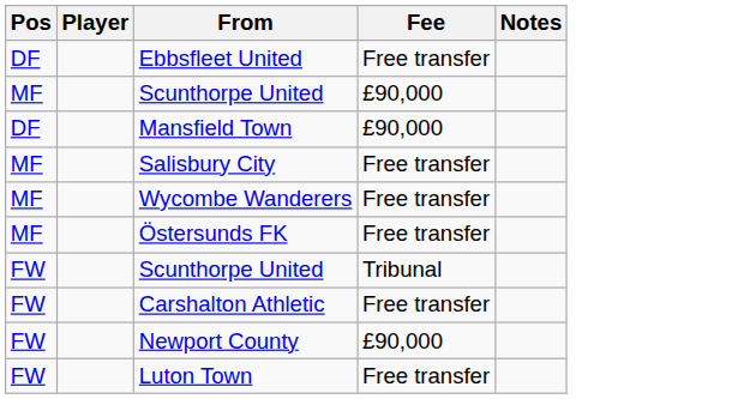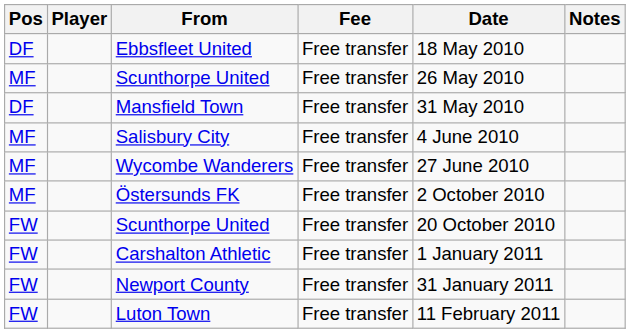+ column: Date | 18 May 2010 | 26 May 2010 | 31 May 2010 | 4 June 2010 | 27 June 2010 | 2 October 2010 | 20 October 2010 | 1 January 2011 | 31 January 2011 | 11 February 2011
MF / Scunthorpe United | Fee: £90,000 -> Free transfer
Mansfield Town | Fee: £90,000 -> Free transfer
FW / Scunthorpe United | Fee: Tribunal -> Free transfer
Newport County | Fee: £90,000 -> Free transfer
